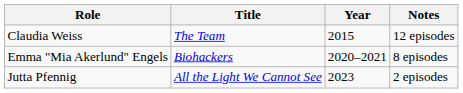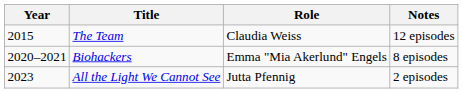columns swapped: Year <-> Role
